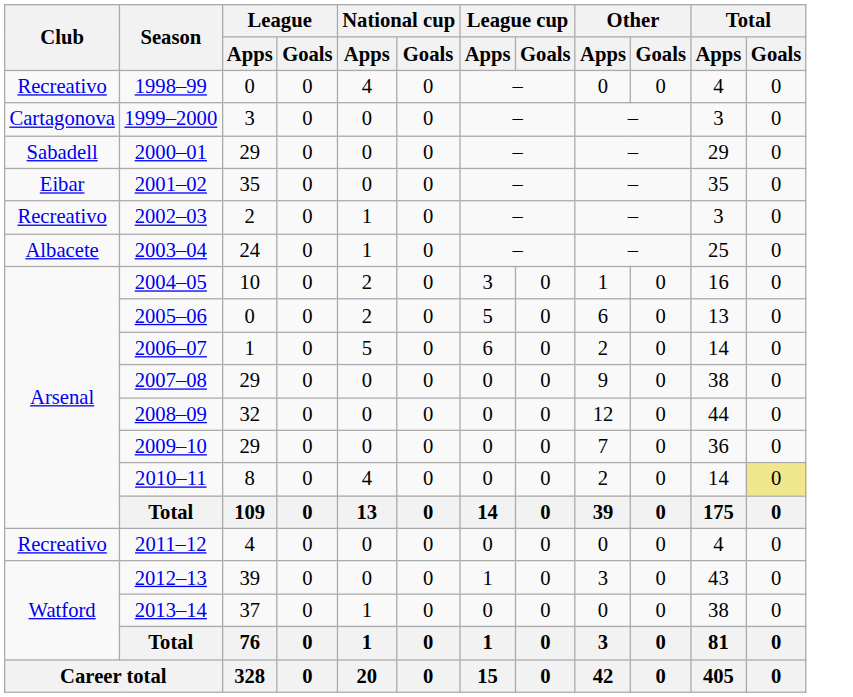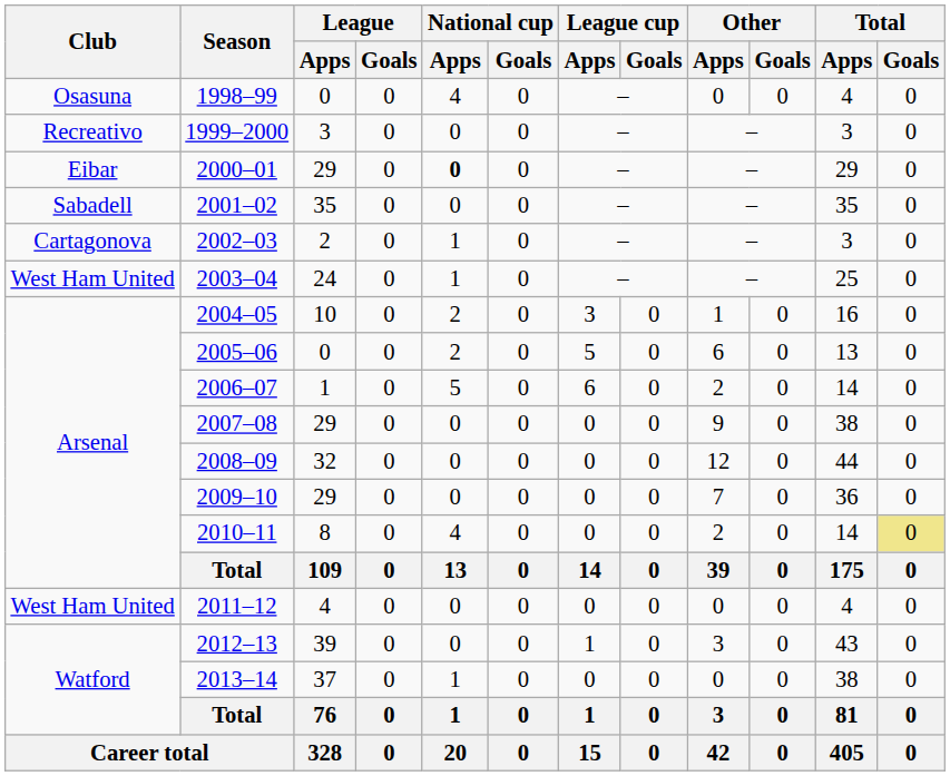1998–99 | Club: Recreativo -> Osasuna
1999–2000 | Club: Cartagonova -> Recreativo
2000–01 | Club: Sabadell -> Eibar
2000–01 | National cup / Apps: normal -> bold
2001–02 | Club: Eibar -> Sabadell
2002–03 | Club: Recreativo -> Cartagonova
2003–04 | Club: Albacete -> West Ham United
2011–12 | Club: Recreativo -> West Ham United
